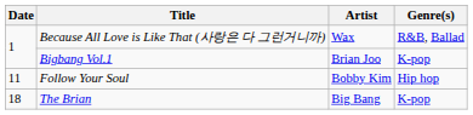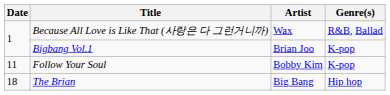Follow Your Soul | Genre(s): Hip hop -> K-pop
The Brian | Genre(s): K-pop -> Hip hop
